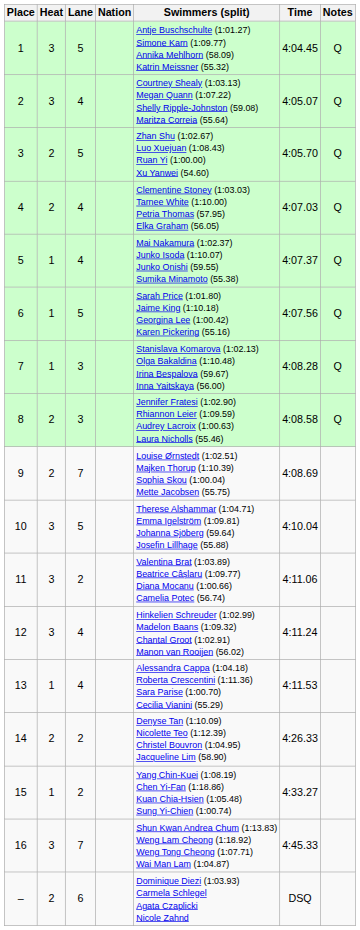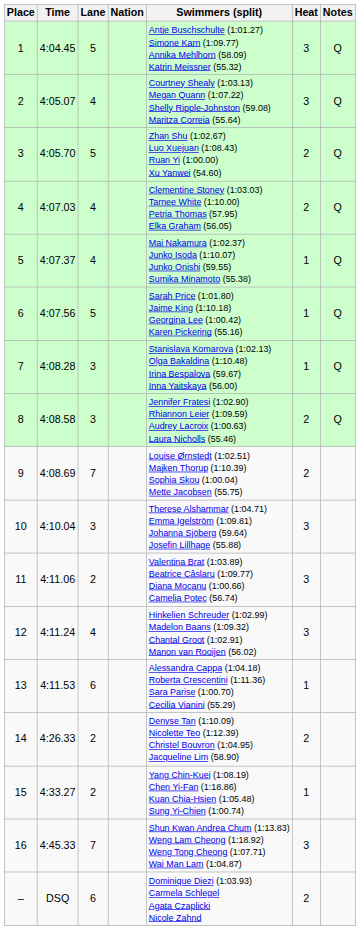columns swapped: Heat <-> Time
10 | Lane: 5 -> 3
13 | Lane: 4 -> 6
